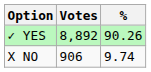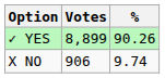✓ YES | Votes: 8,892 -> 8,899
